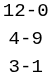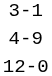rows swapped: 12-0 <-> 3-1
